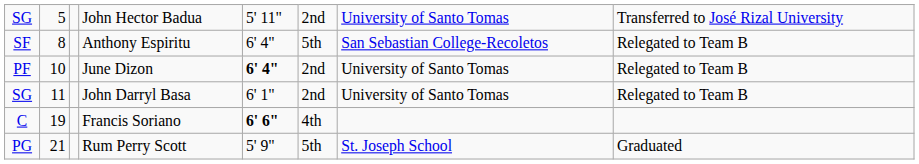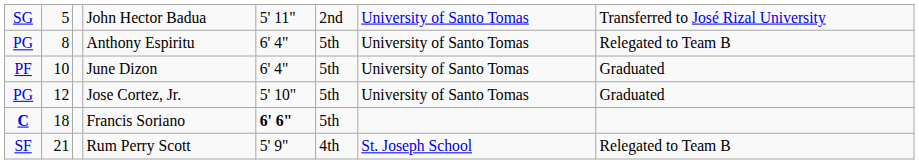Anthony Espiritu | column 1: SF -> PG
Anthony Espiritu | column 7: San Sebastian College-Recoletos -> University of Santo Tomas
June Dizon | column 5: bold -> normal
June Dizon | column 6: 2nd -> 5th
June Dizon | column 8: Relegated to Team B -> Graduated
- row: SG | 11 | John Darryl Basa | 6' 1" | 2nd | University of Santo Tomas | Relegated to Team B
+ row: PG | 12 | Jose Cortez, Jr. | 5' 10" | 5th | University of Santo Tomas | Graduated
Francis Soriano | column 1: normal -> bold
Francis Soriano | column 2: 19 -> 18
Francis Soriano | column 6: 4th -> 5th
Rum Perry Scott | column 1: PG -> SF
Rum Perry Scott | column 6: 5th -> 4th
Rum Perry Scott | column 8: Graduated -> Relegated to Team B
